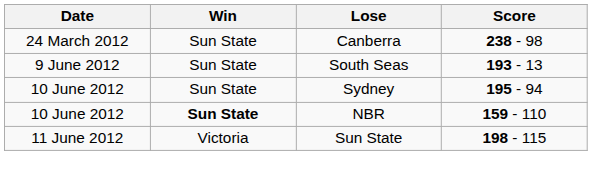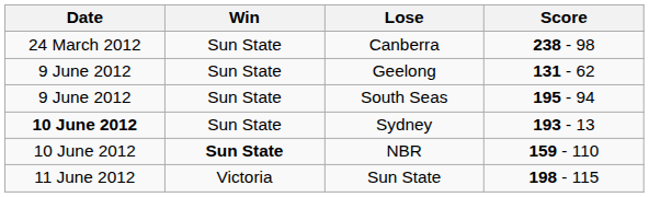+ row: 9 June 2012 | Sun State | Geelong | 131 - 62
South Seas | Score: 193 - 13 -> 195 - 94
Sydney | Date: normal -> bold
Sydney | Score: 195 - 94 -> 193 - 13
